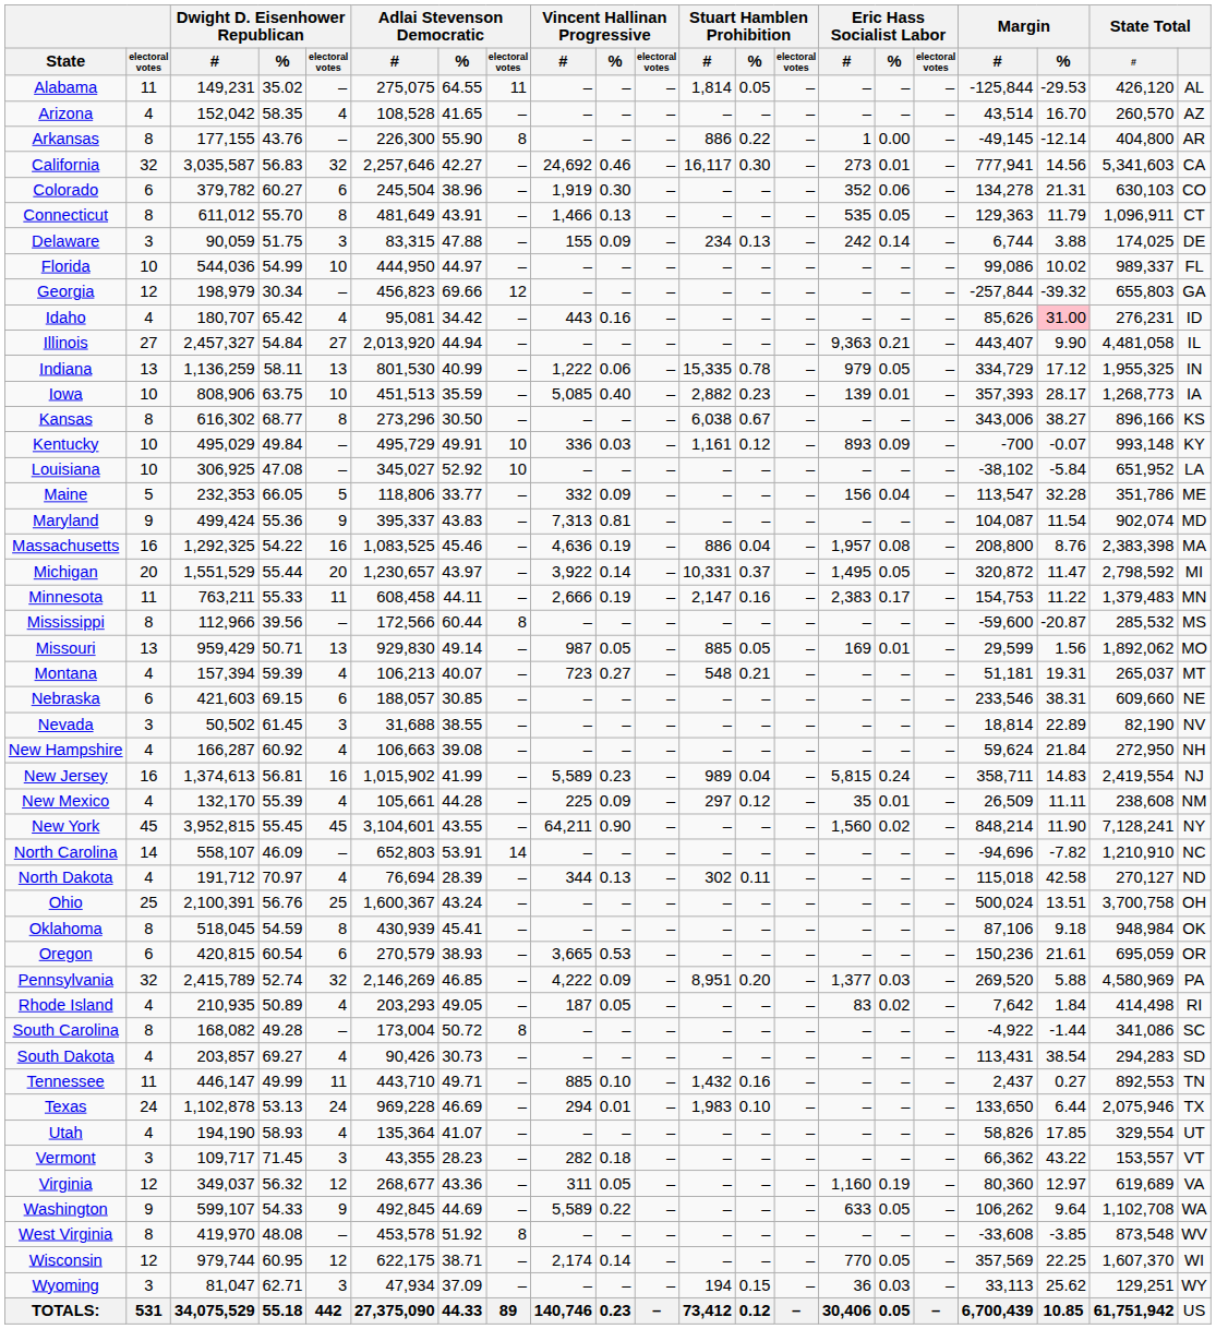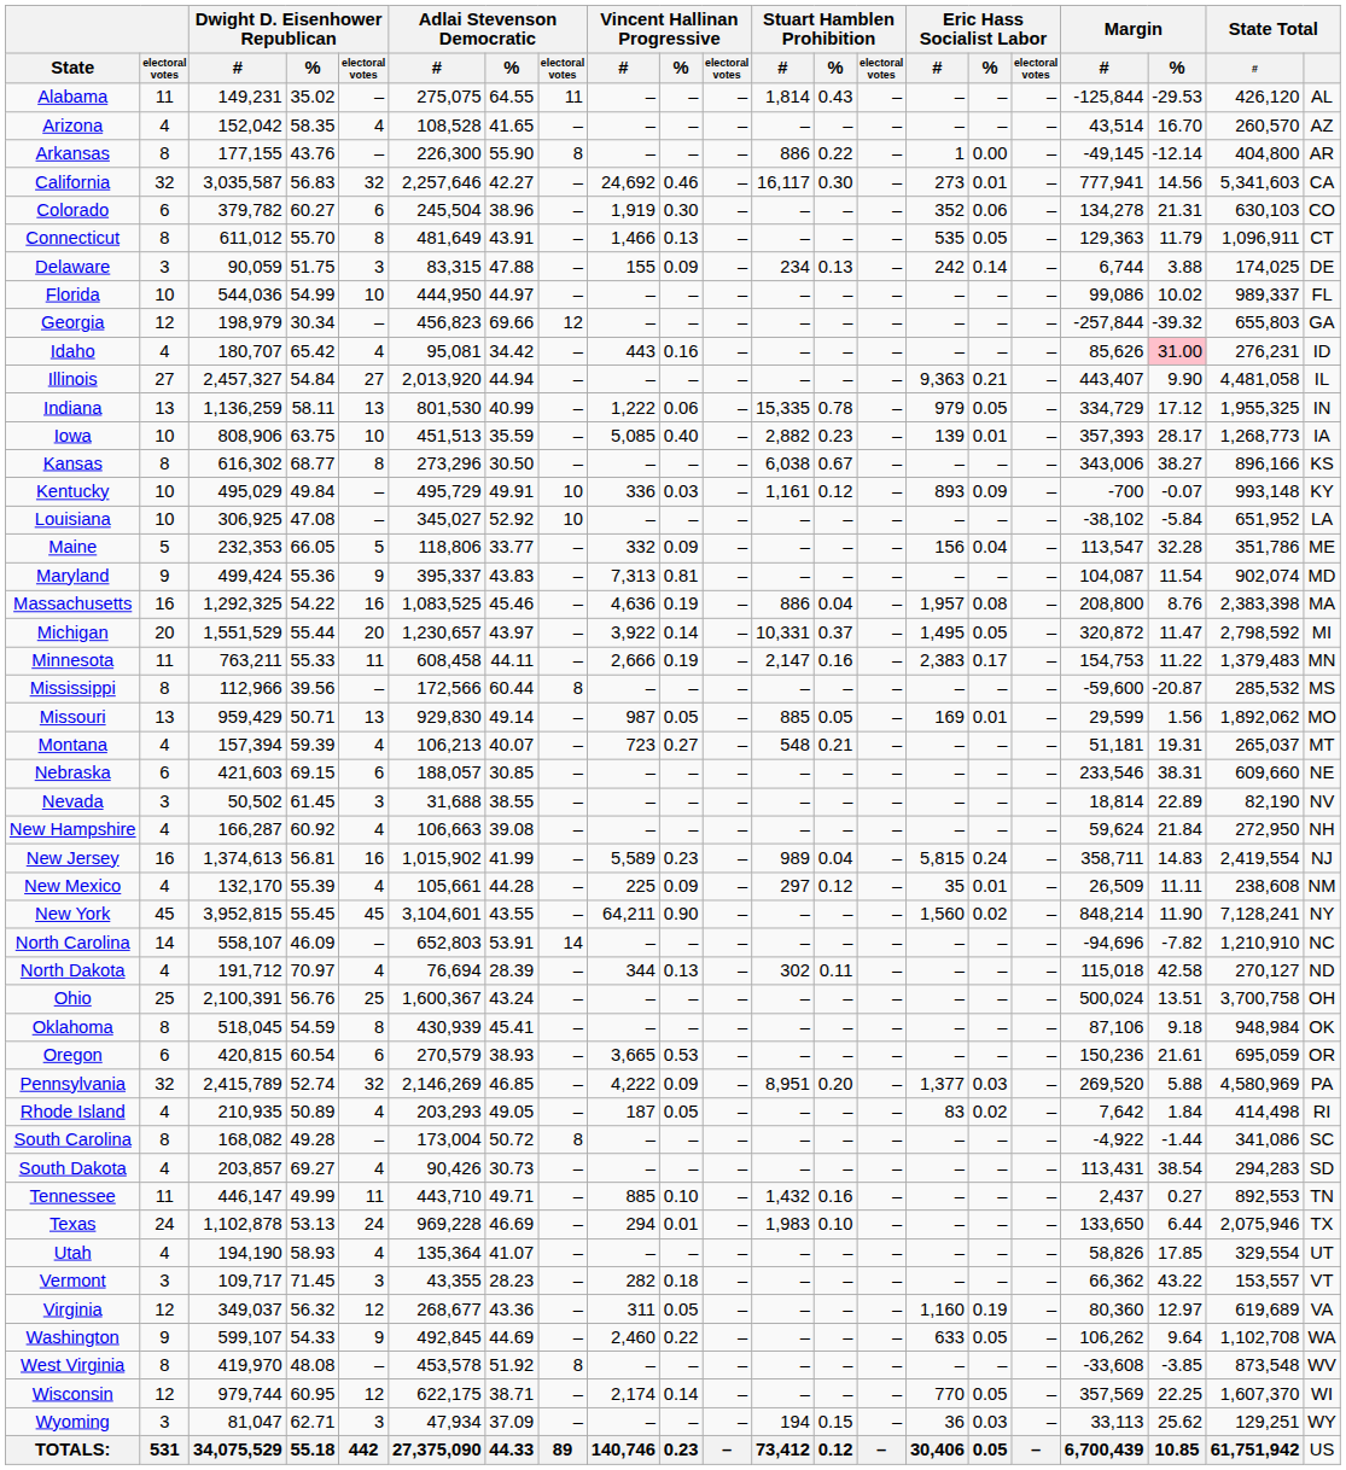Alabama | Stuart Hamblen Prohibition / %: 0.05 -> 0.43
Washington | Vincent Hallinan Progressive / #: 5,589 -> 2,460
